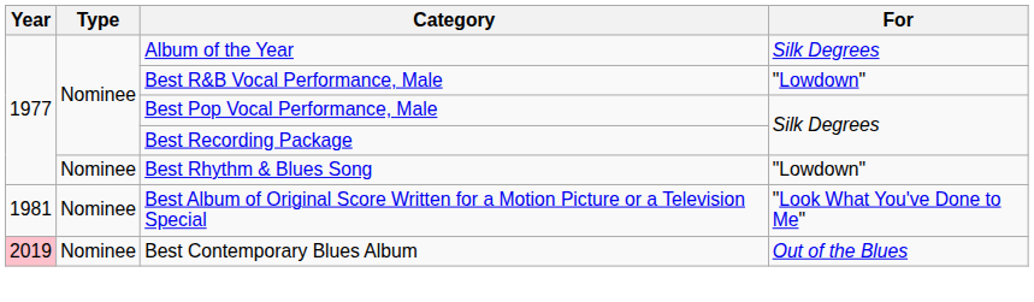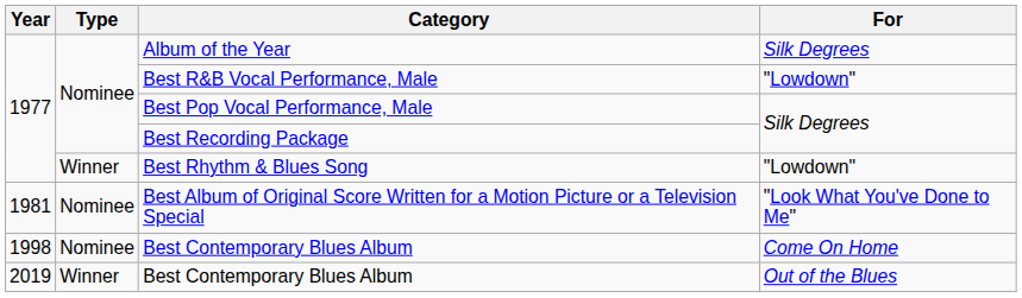Best Rhythm & Blues Song | Type: Nominee -> Winner
+ row: 1998 | Nominee | Best Contemporary Blues Album | Come On Home
Best Contemporary Blues Album / Out of the Blues | Year: pink background -> no background
Best Contemporary Blues Album / Out of the Blues | Type: Nominee -> Winner
